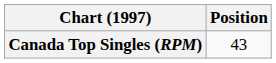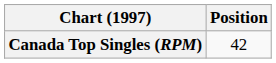Canada Top Singles (RPM) | Position: 43 -> 42
